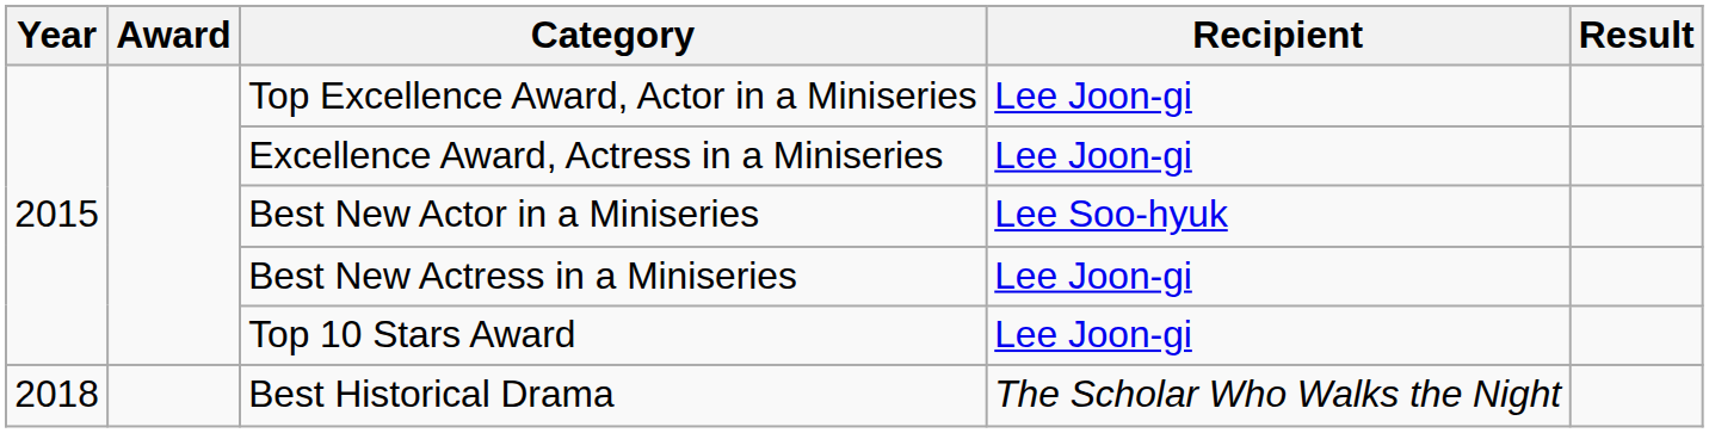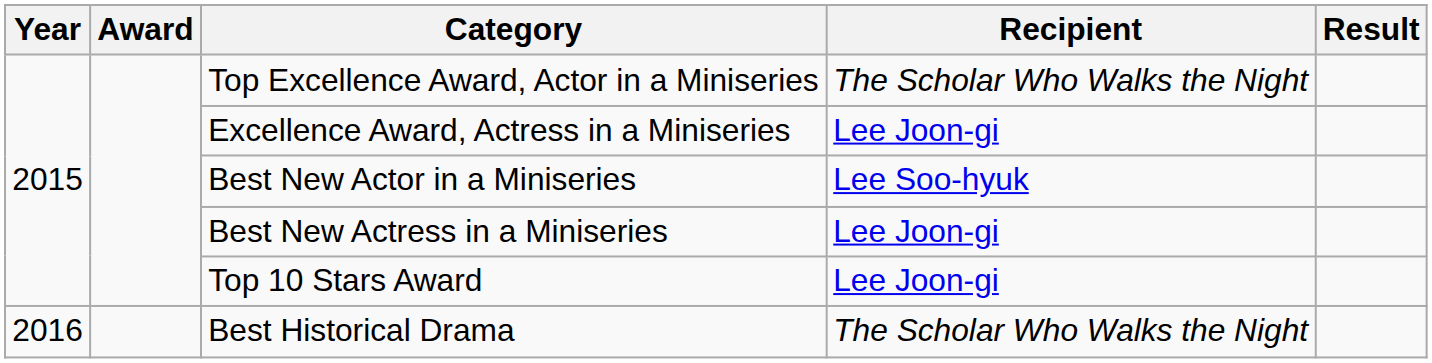Top Excellence Award, Actor in a Miniseries | Recipient: Lee Joon-gi -> The Scholar Who Walks the Night
Best Historical Drama | Year: 2018 -> 2016
